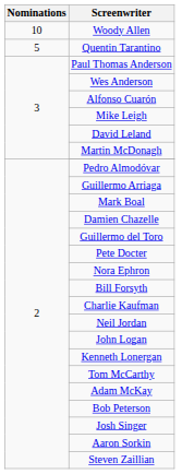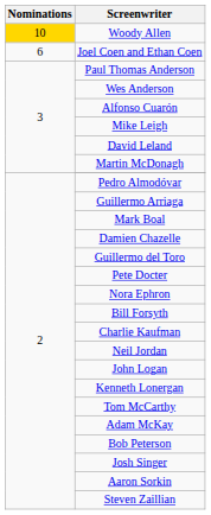Woody Allen | Nominations: no background -> gold background
+ row: 6 | Joel Coen and Ethan Coen
- row: 5 | Quentin Tarantino
